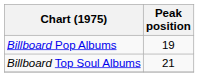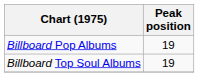Billboard Top Soul Albums | Peak position: 21 -> 19
